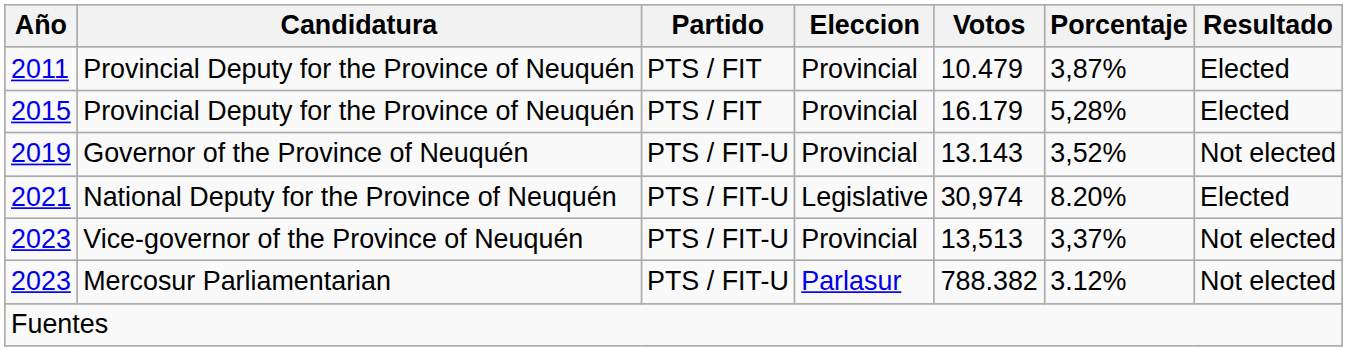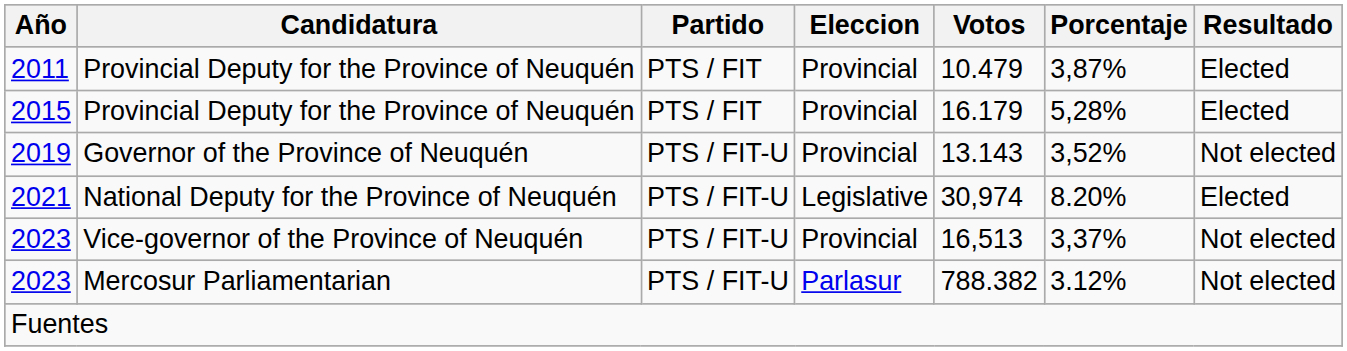2023 / Vice-governor of the Province of Neuquén | Votos: 13,513 -> 16,513
